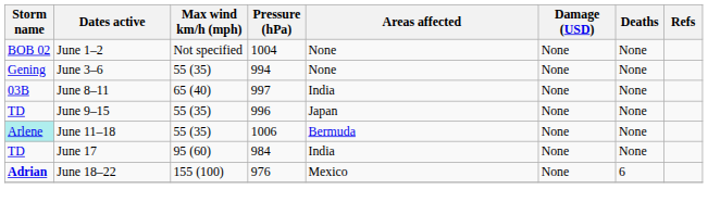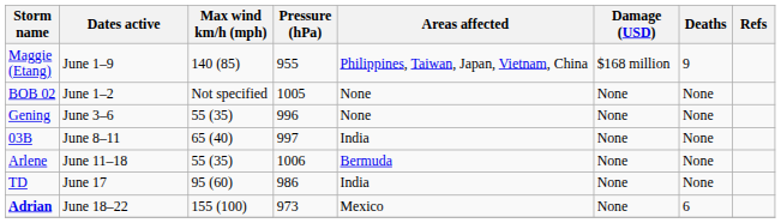+ row: Maggie (Etang) | June 1–9 | 140 (85) | 955 | Philippines, Taiwan, Japan, Vietnam, China | $168 million | 9
June 1–2 | Pressure (hPa): 1004 -> 1005
June 3–6 | Pressure (hPa): 994 -> 996
- row: TD | June 9–15 | 55 (35) | 996 | Japan | None | None
June 11–18 | Storm name: paleturquoise background -> no background
June 17 | Pressure (hPa): 984 -> 986
June 18–22 | Pressure (hPa): 976 -> 973
